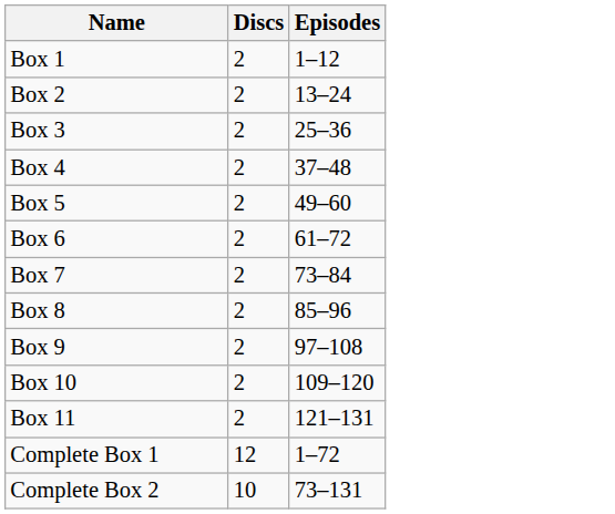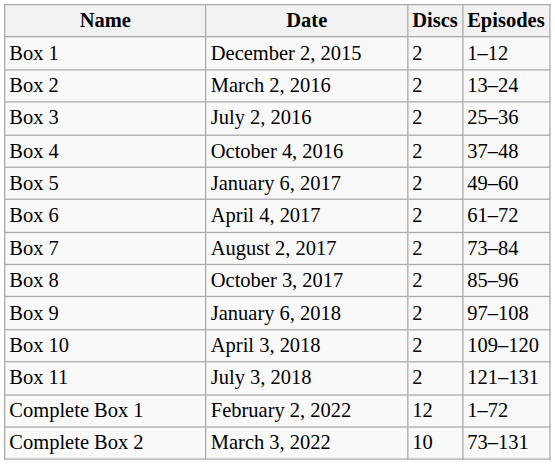+ column: Date | December 2, 2015 | March 2, 2016 | July 2, 2016 | October 4, 2016 | January 6, 2017 | April 4, 2017 | August 2, 2017 | October 3, 2017 | January 6, 2018 | April 3, 2018 | July 3, 2018 | February 2, 2022 | March 3, 2022
